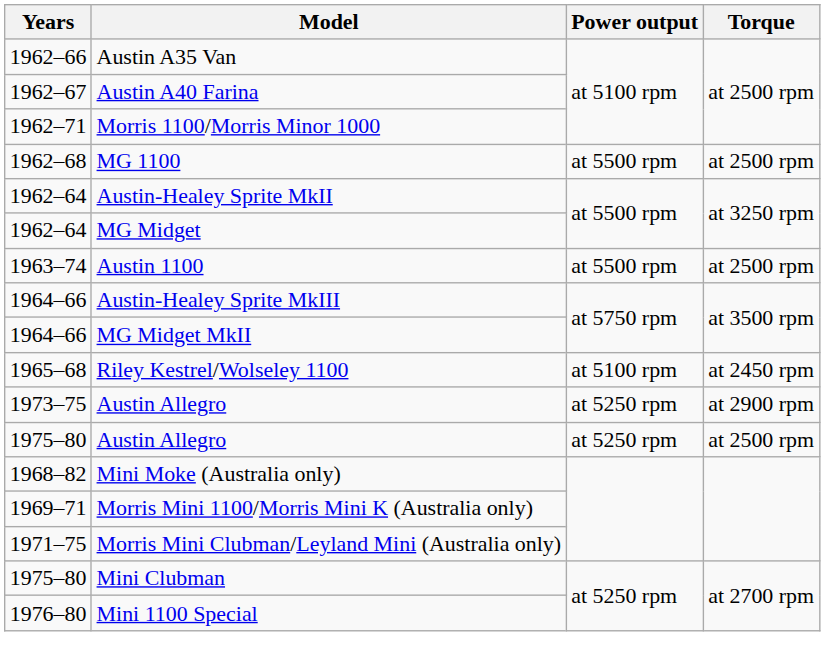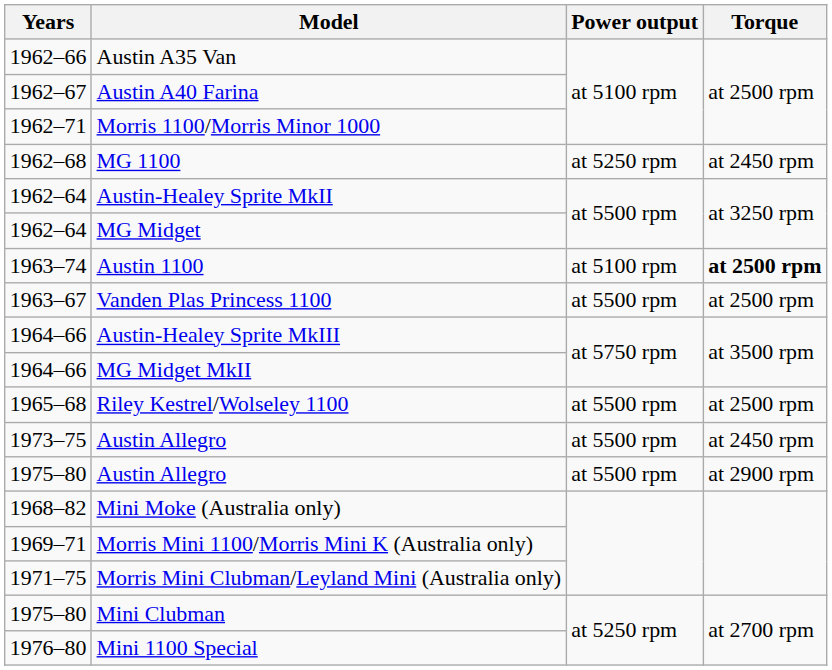MG 1100 | Power output: at 5500 rpm -> at 5250 rpm
MG 1100 | Torque: at 2500 rpm -> at 2450 rpm
Austin 1100 | Power output: at 5500 rpm -> at 5100 rpm
Austin 1100 | Torque: normal -> bold
+ row: 1963–67 | Vanden Plas Princess 1100 | at 5500 rpm | at 2500 rpm
Riley Kestrel/Wolseley 1100 | Power output: at 5100 rpm -> at 5500 rpm
Riley Kestrel/Wolseley 1100 | Torque: at 2450 rpm -> at 2500 rpm
1973–75 / Austin Allegro | Power output: at 5250 rpm -> at 5500 rpm
1973–75 / Austin Allegro | Torque: at 2900 rpm -> at 2450 rpm
1975–80 / Austin Allegro | Power output: at 5250 rpm -> at 5500 rpm
1975–80 / Austin Allegro | Torque: at 2500 rpm -> at 2900 rpm
